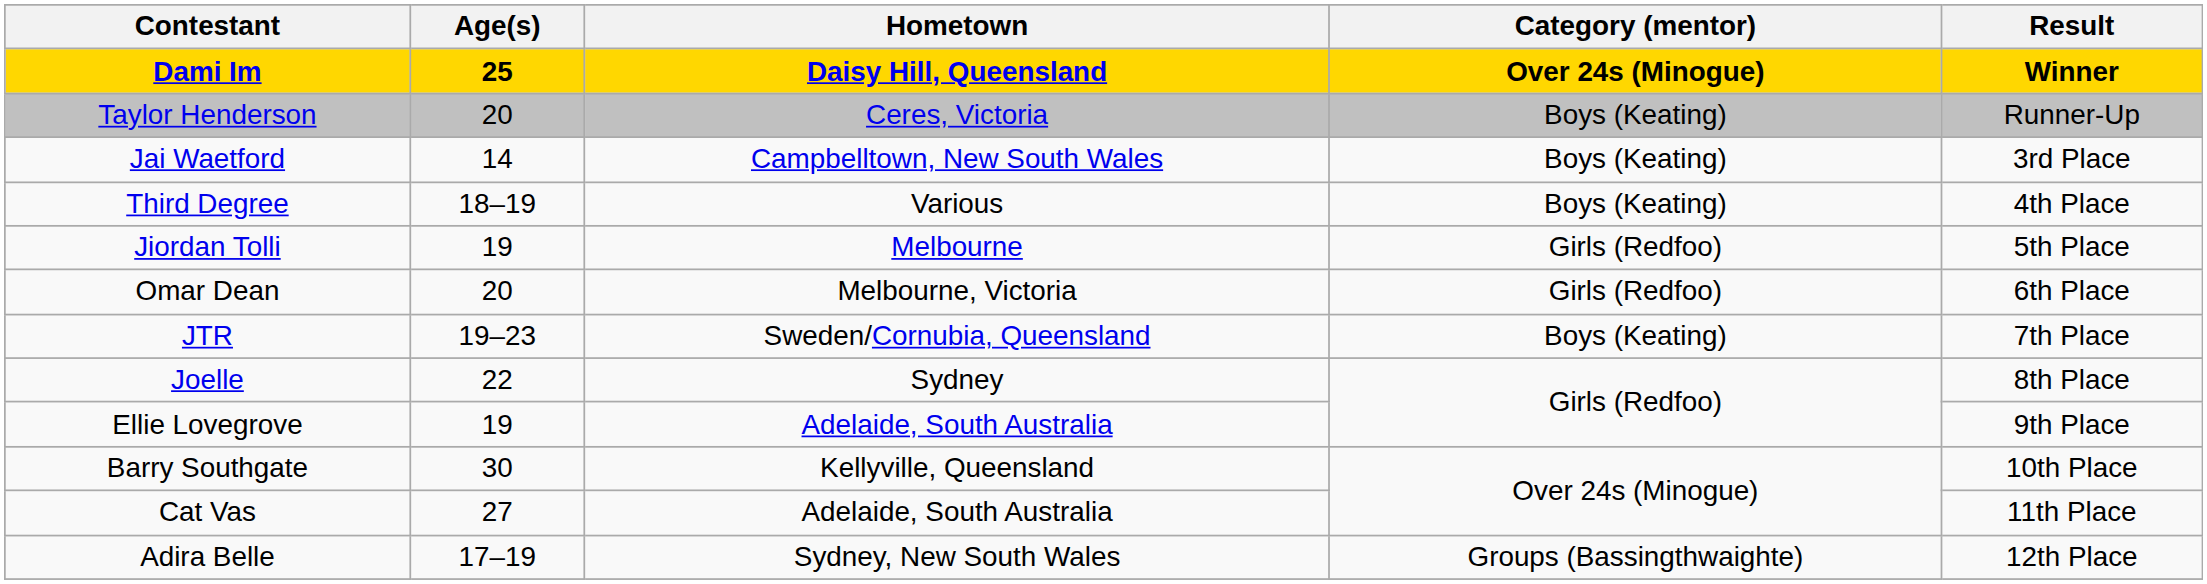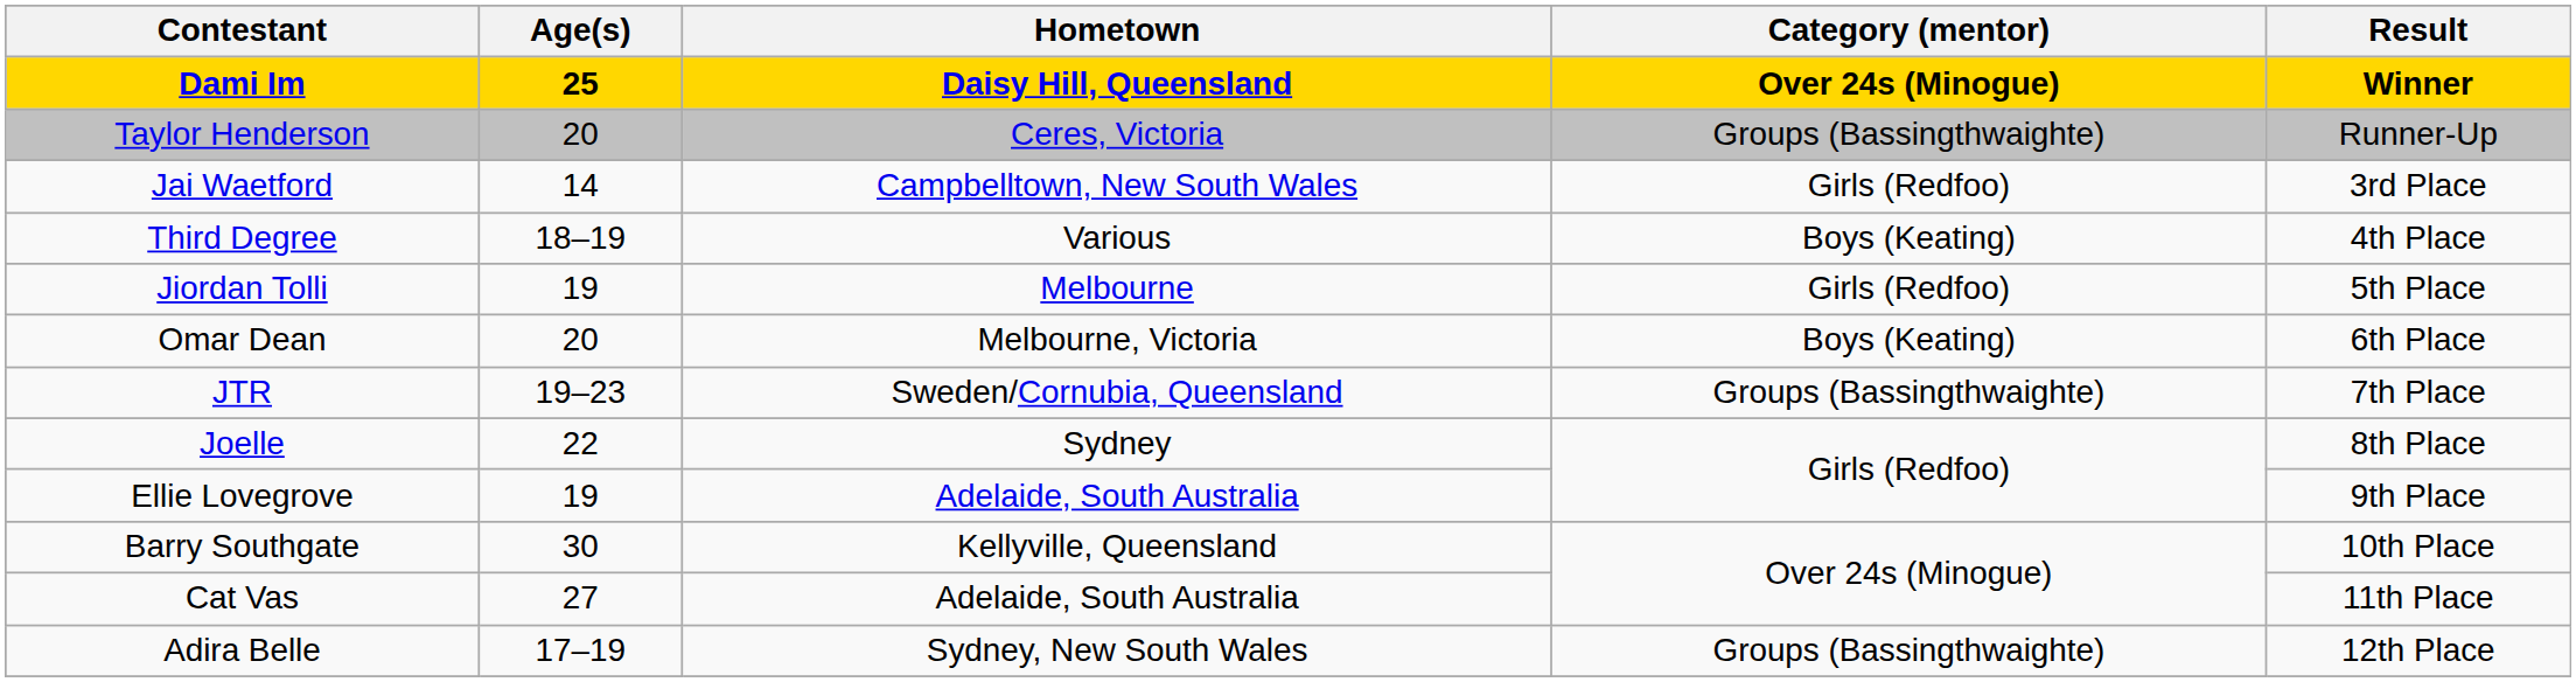Taylor Henderson | Category (mentor): Boys (Keating) -> Groups (Bassingthwaighte)
Jai Waetford | Category (mentor): Boys (Keating) -> Girls (Redfoo)
Omar Dean | Category (mentor): Girls (Redfoo) -> Boys (Keating)
JTR | Category (mentor): Boys (Keating) -> Groups (Bassingthwaighte)
